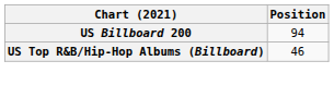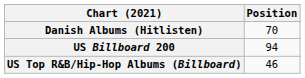+ row: Danish Albums (Hitlisten) | 70
